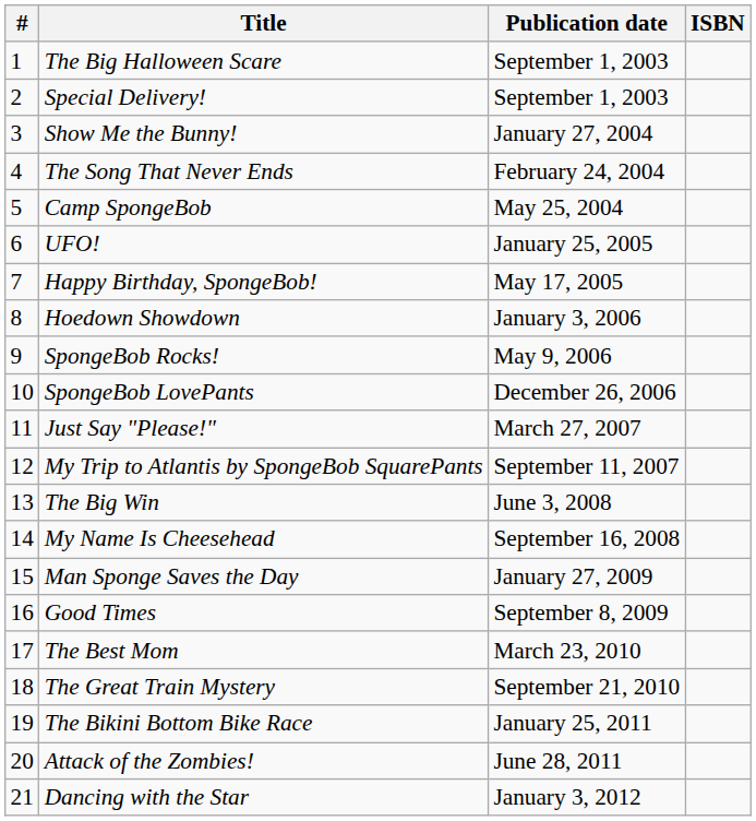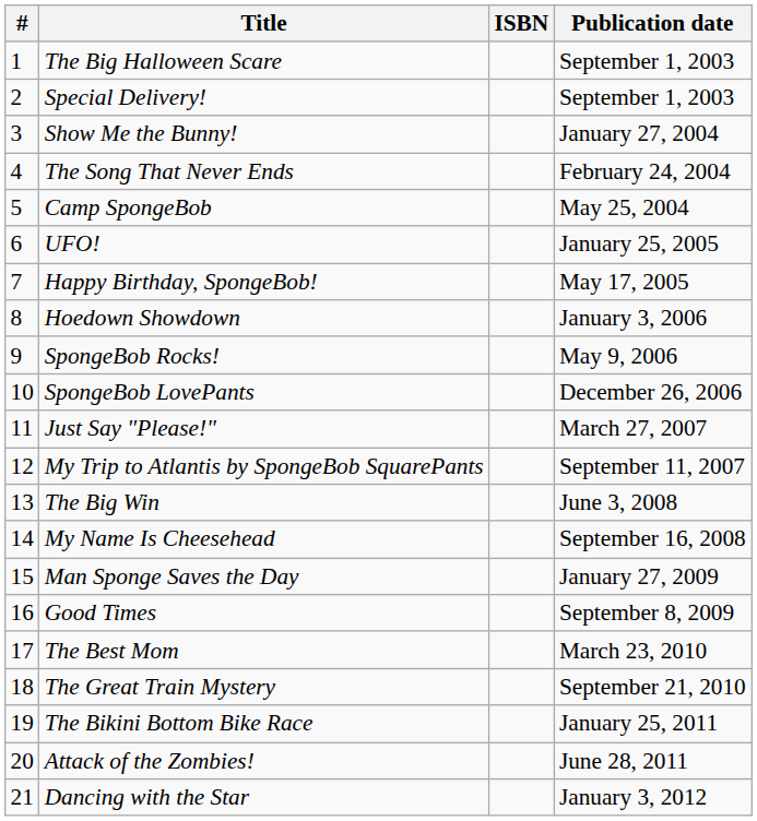columns swapped: Publication date <-> ISBN
